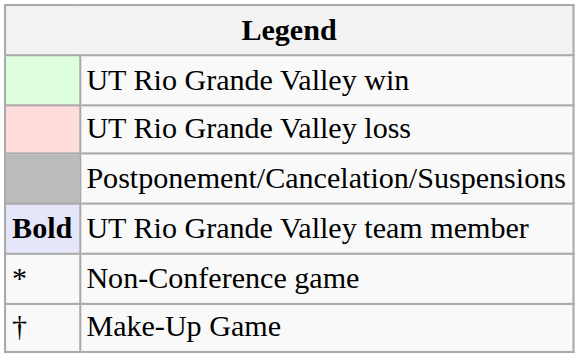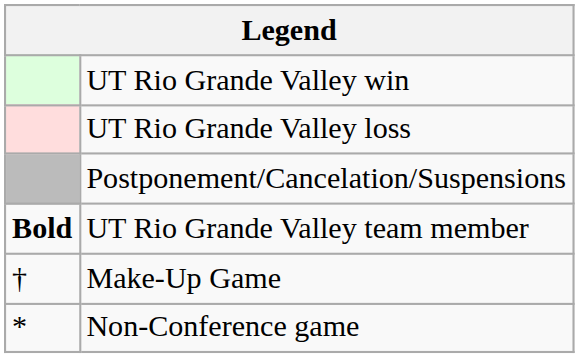UT Rio Grande Valley team member | column 1: lavender background -> no background
rows swapped: Non-Conference game <-> Make-Up Game
